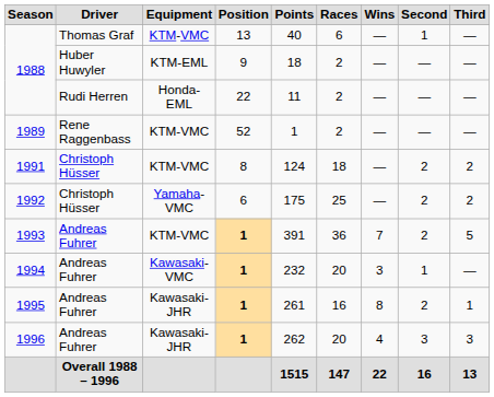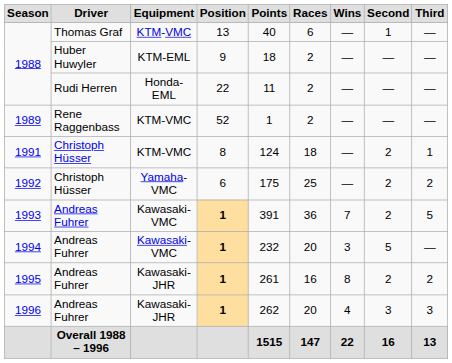1991 | Third: 2 -> 1
1993 | Equipment: KTM-VMC -> Kawasaki-VMC
1994 | Second: 1 -> 5
1995 | Third: 1 -> 2
